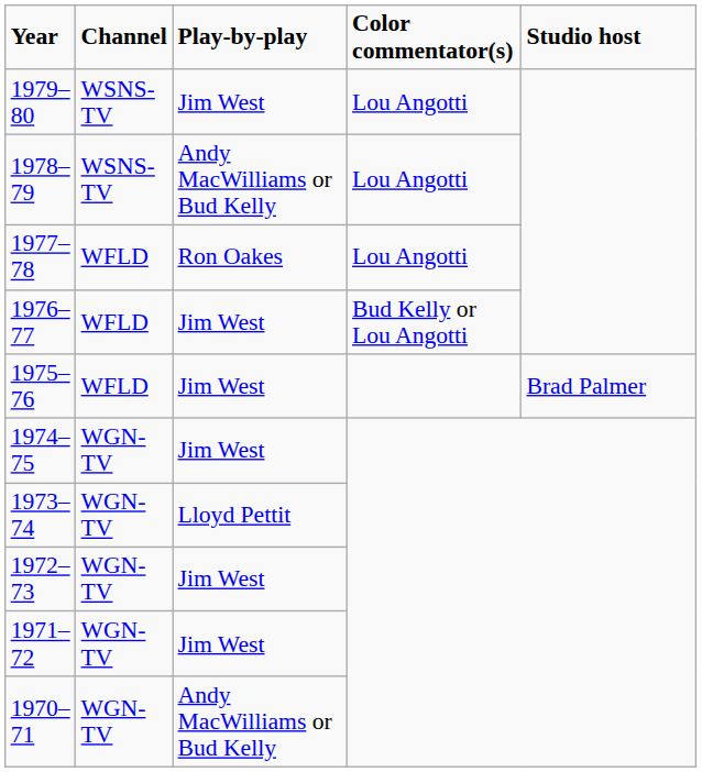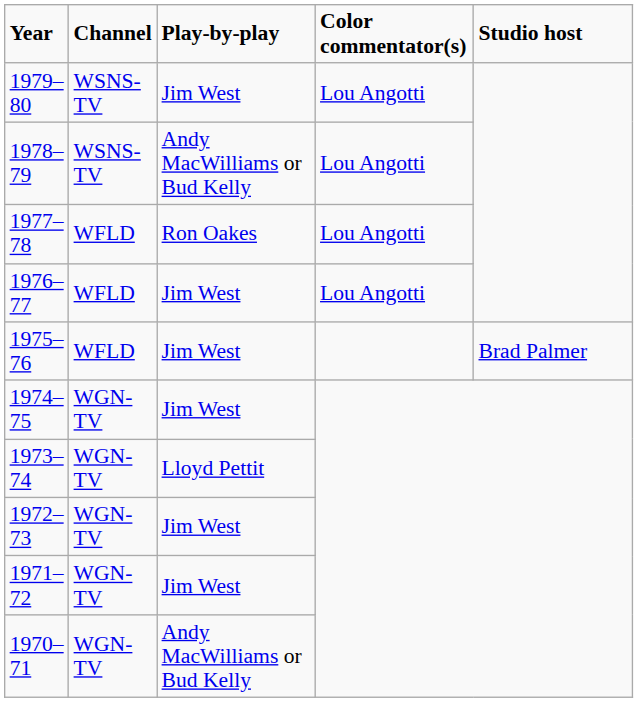1976–77 | Color commentator(s): Bud Kelly or Lou Angotti -> Lou Angotti
